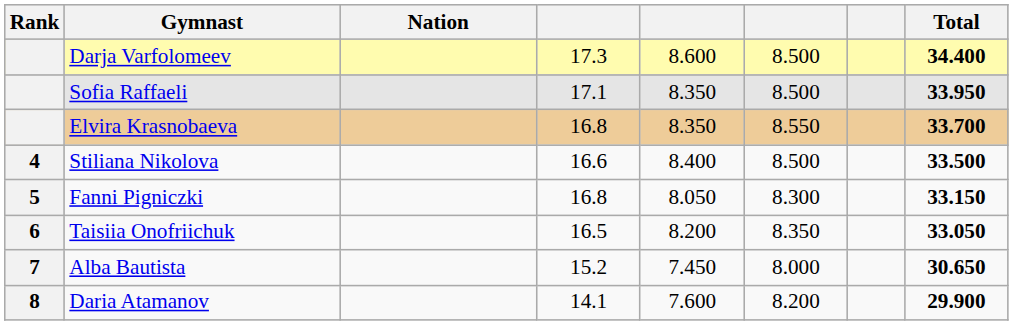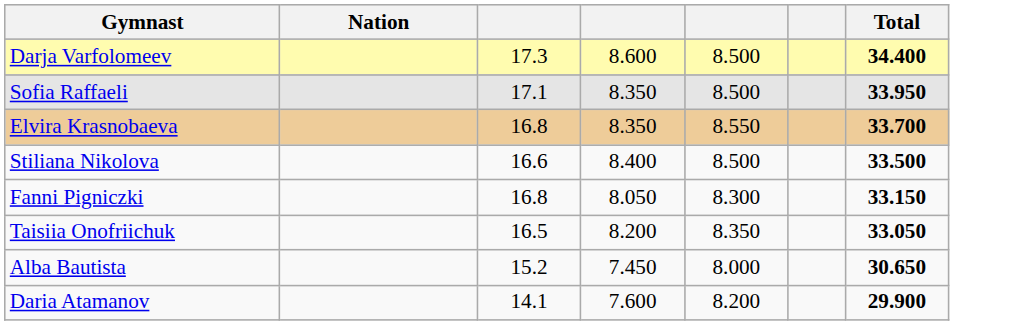- column: Rank | 4 | 5 | 6 | 7 | 8
